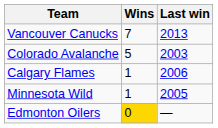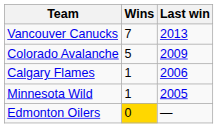Colorado Avalanche | Last win: 2003 -> 2009
